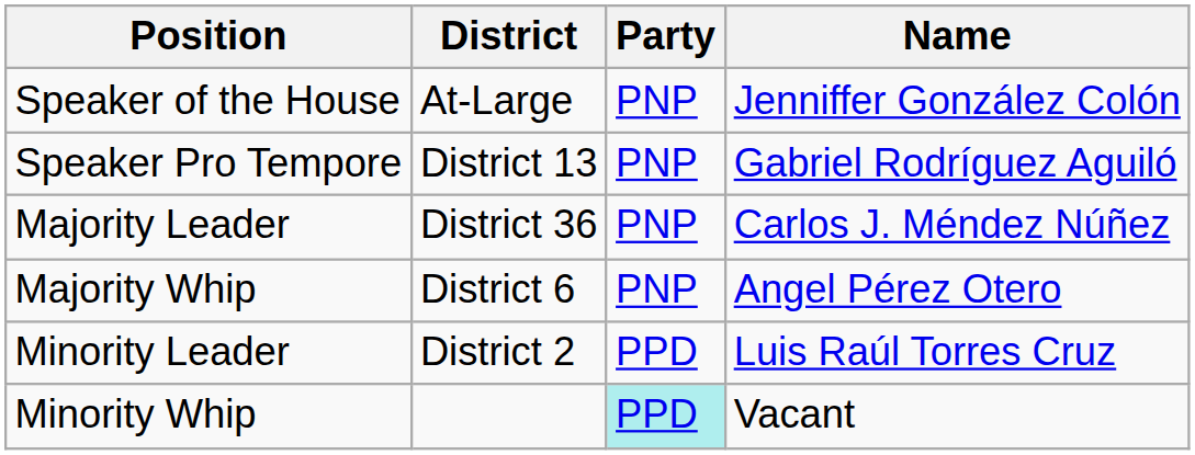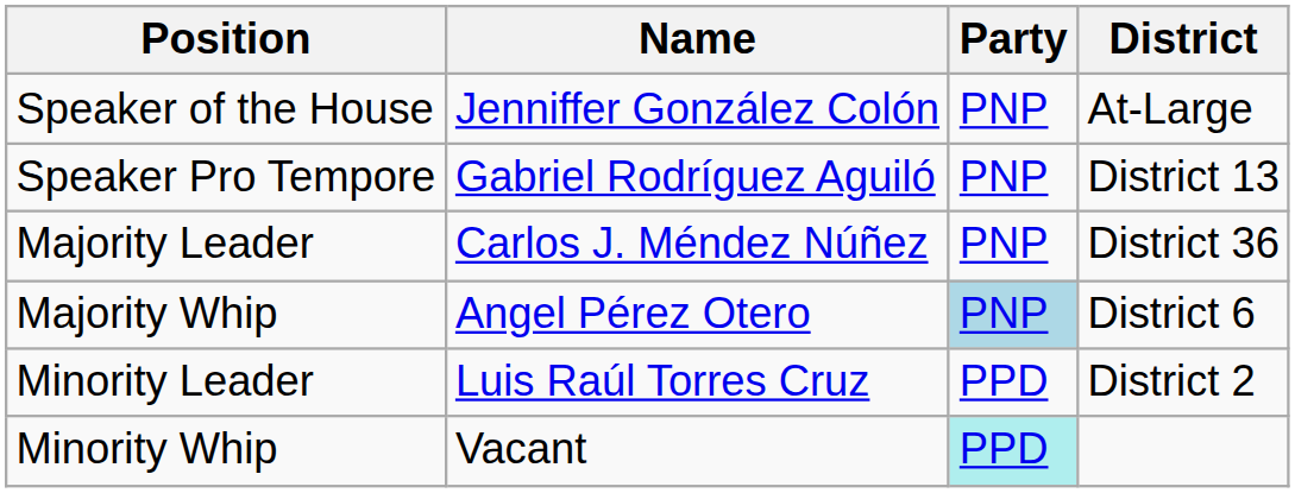columns swapped: Name <-> District
Majority Whip | Party: no background -> lightblue background
